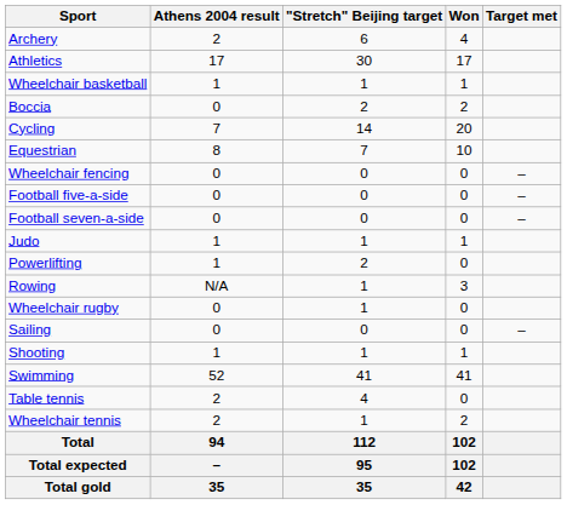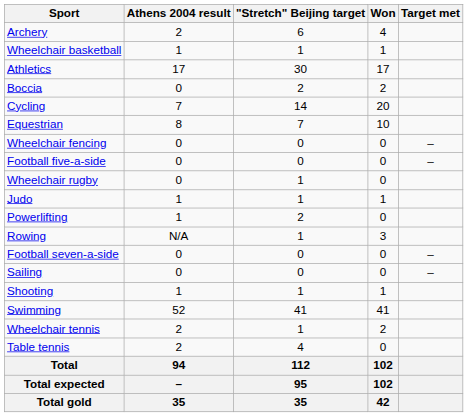rows swapped: Athletics <-> Wheelchair basketball
rows swapped: Football seven-a-side <-> Wheelchair rugby
rows swapped: Table tennis <-> Wheelchair tennis
